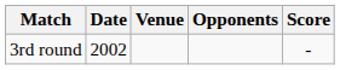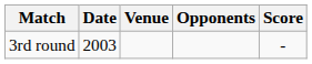3rd round | Date: 2002 -> 2003
